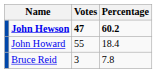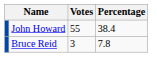- row: John Hewson | 47 | 60.2
John Howard | Percentage: 18.4 -> 38.4
